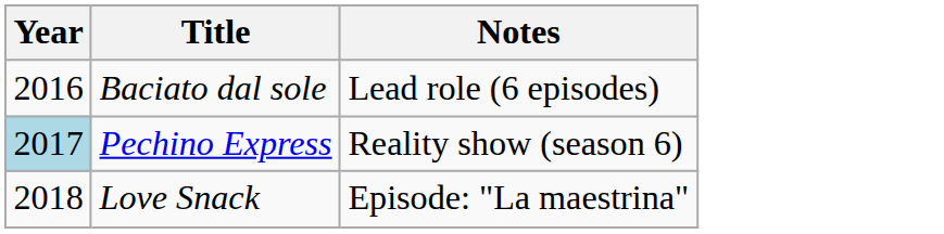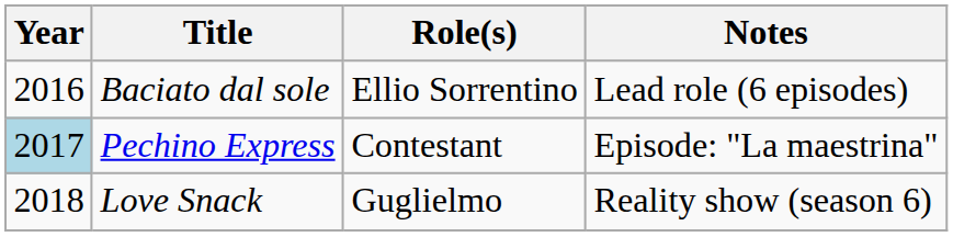+ column: Role(s) | Ellio Sorrentino | Contestant | Guglielmo
Pechino Express | Notes: Reality show (season 6) -> Episode: "La maestrina"
Love Snack | Notes: Episode: "La maestrina" -> Reality show (season 6)
